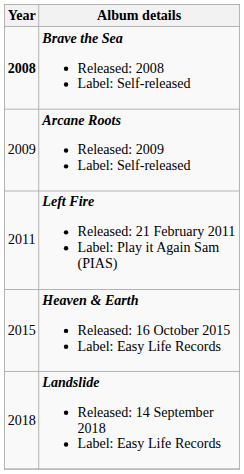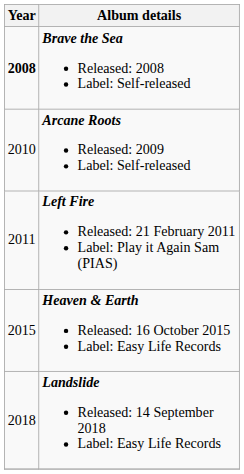Arcane Roots Released: 2009 Label: Self-released | Year: 2009 -> 2010
